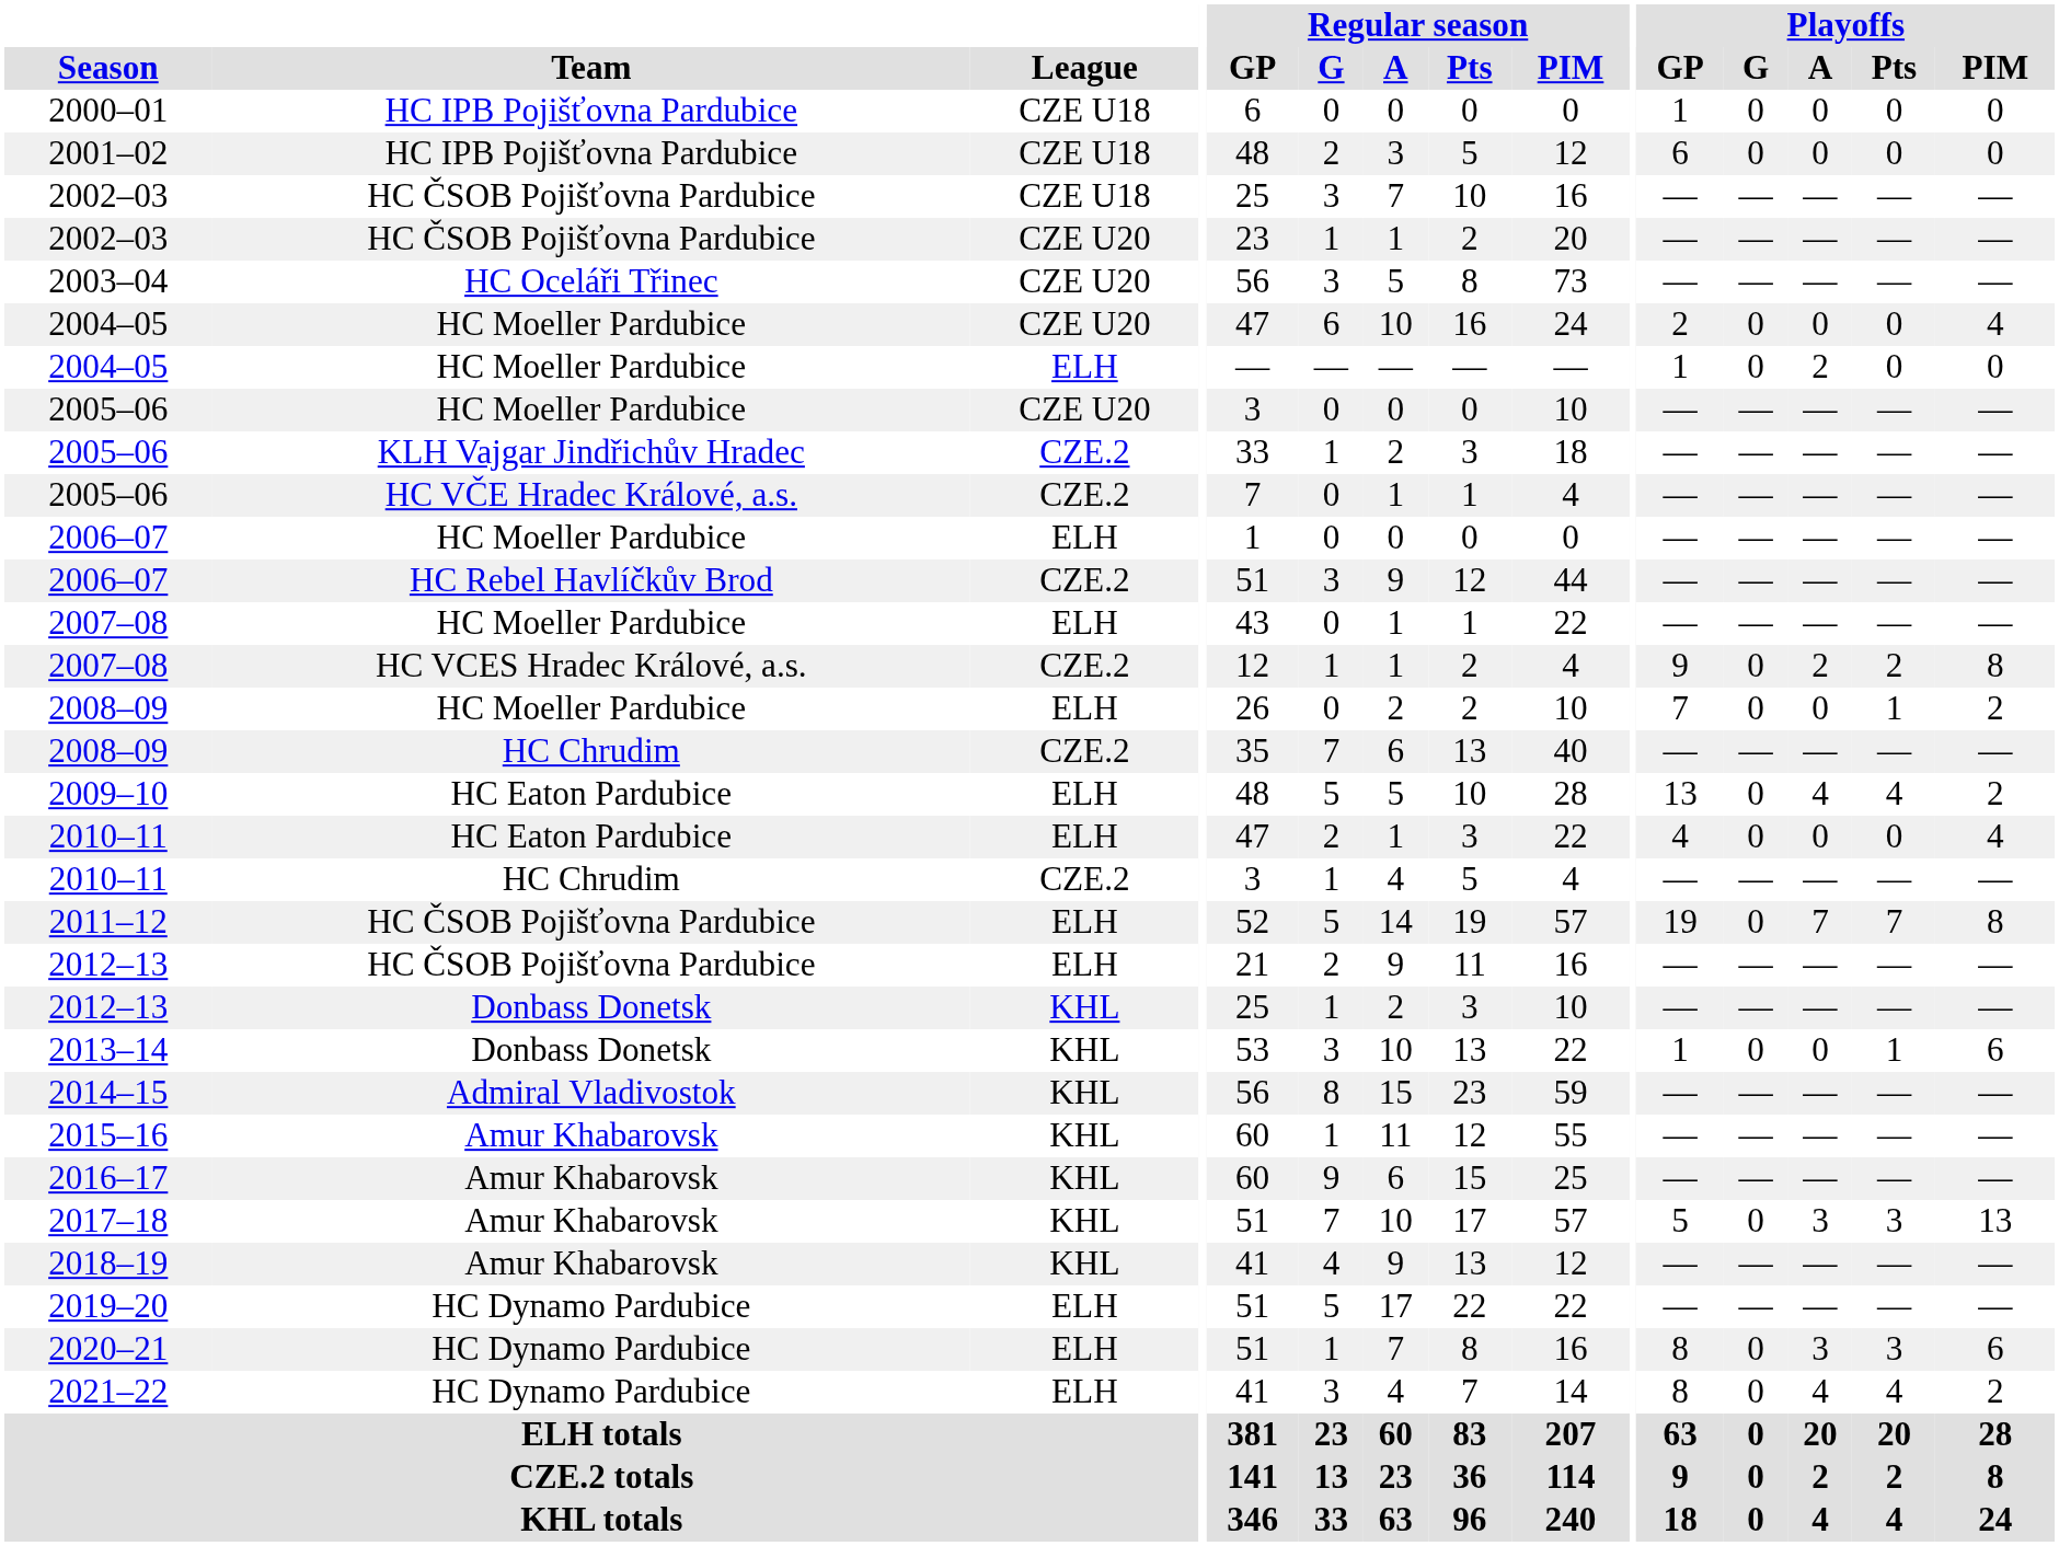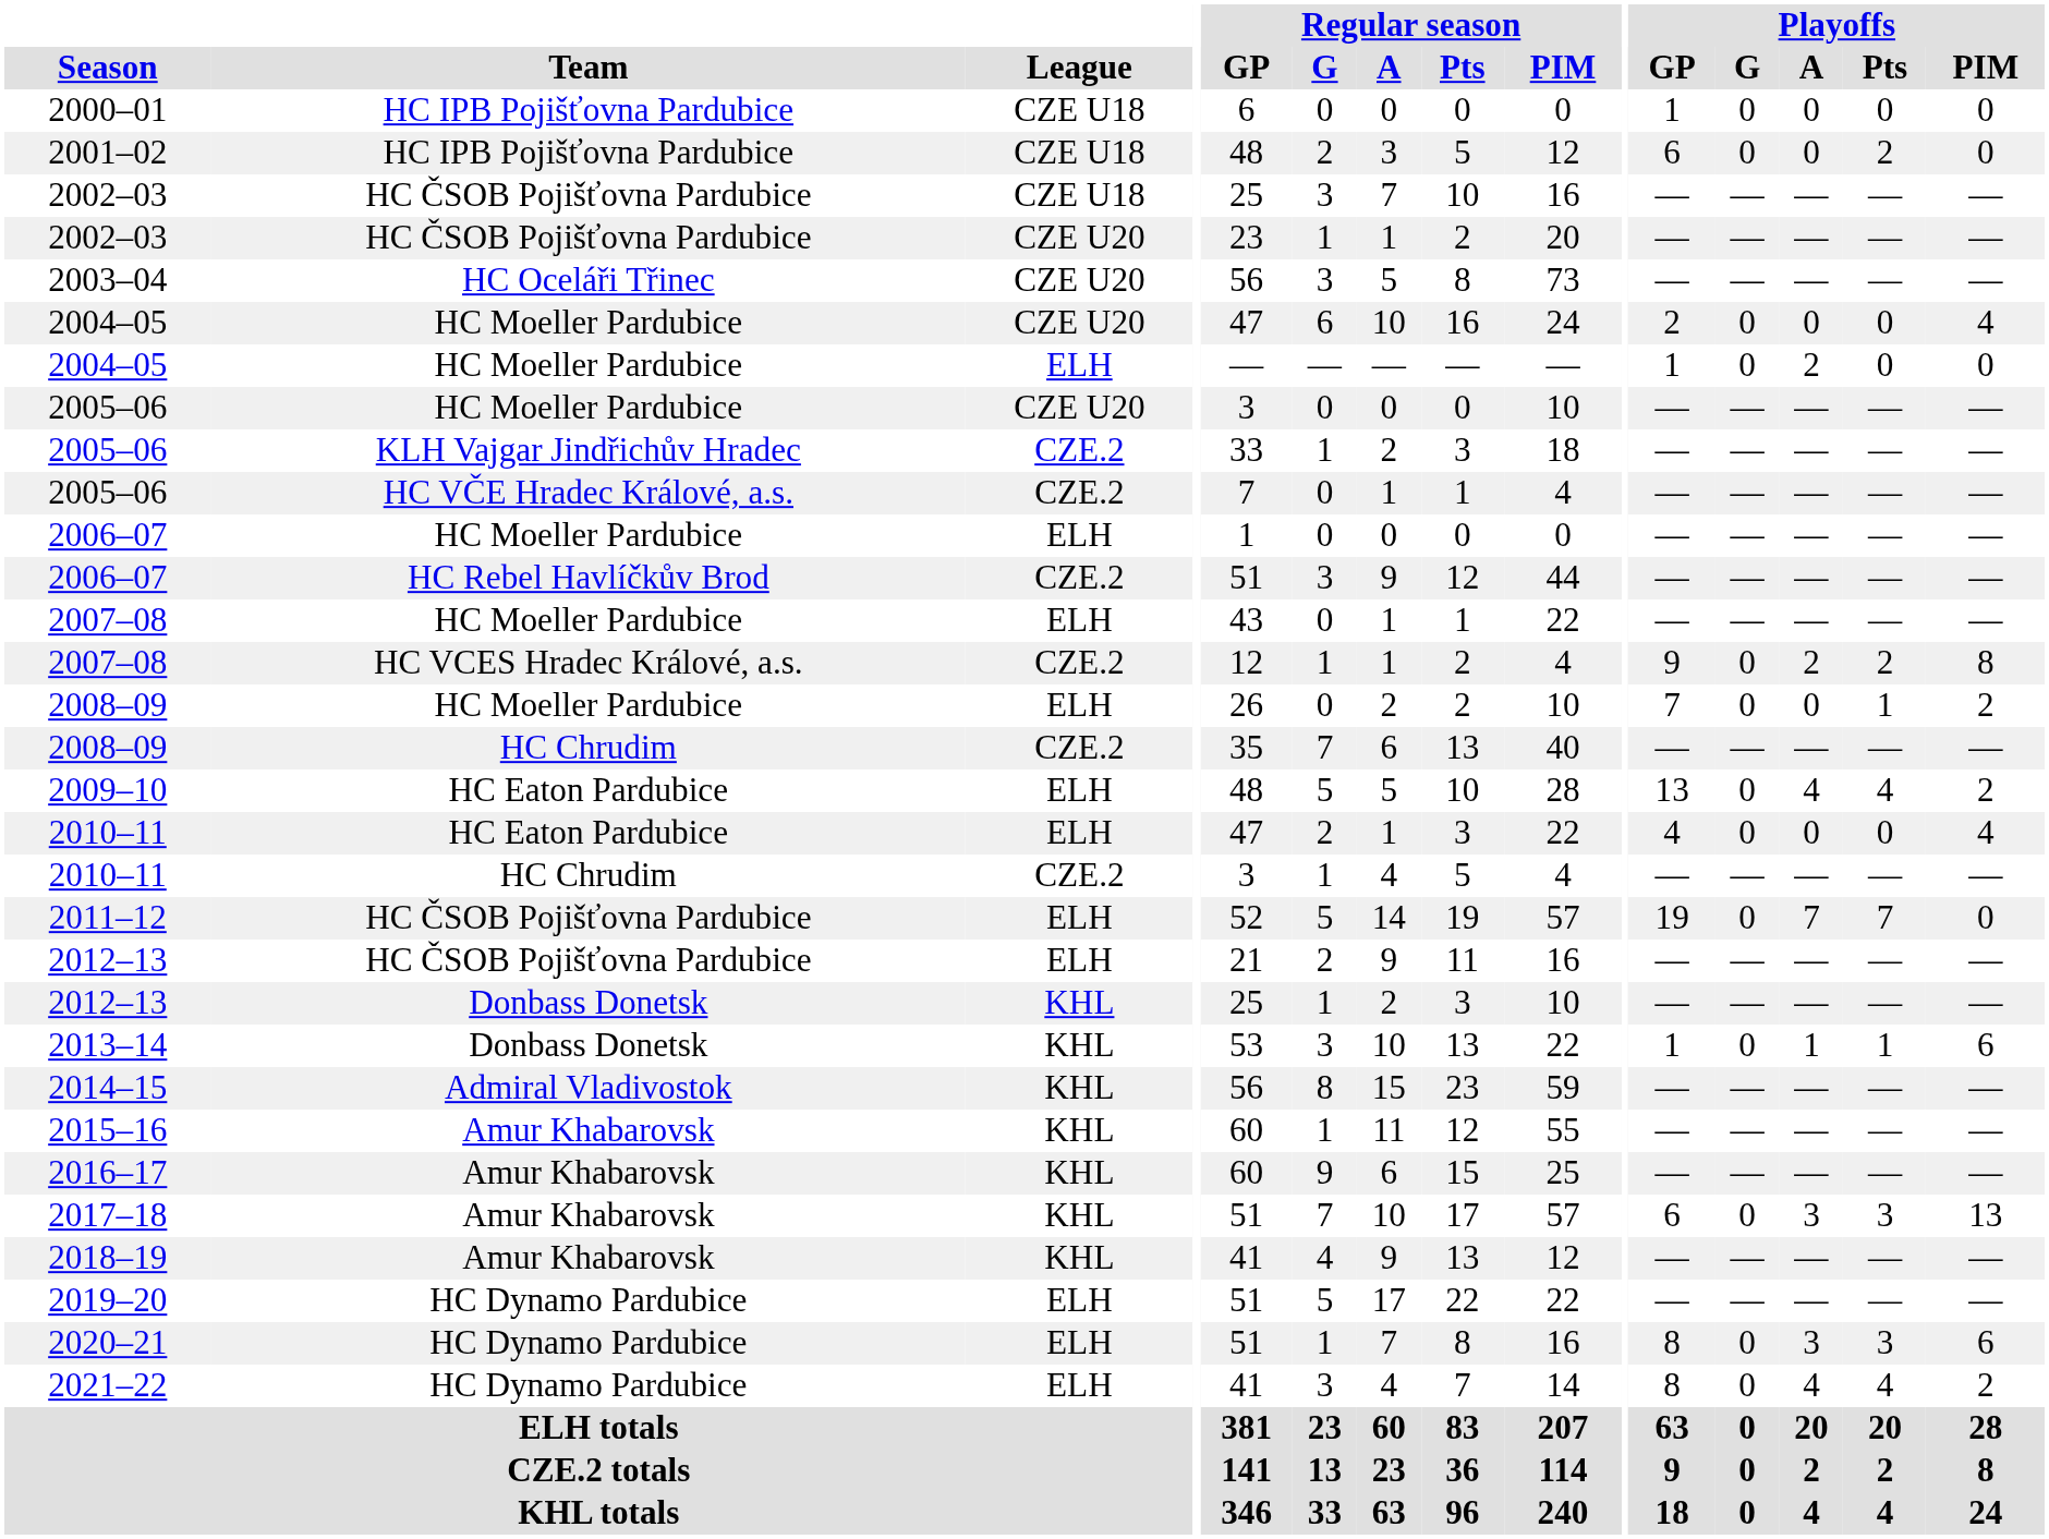2001–02 | Playoffs / Pts: 0 -> 2
2011–12 | Playoffs / PIM: 8 -> 0
2013–14 | Playoffs / A: 0 -> 1
2017–18 | Playoffs / GP: 5 -> 6
